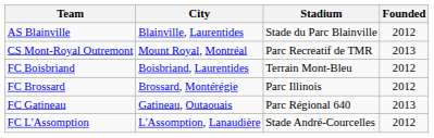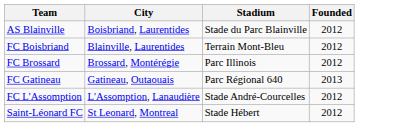AS Blainville | City: Blainville, Laurentides -> Boisbriand, Laurentides
- row: CS Mont-Royal Outremont | Mount Royal, Montréal | Parc Recreatif de TMR | 2013
FC Boisbriand | City: Boisbriand, Laurentides -> Blainville, Laurentides
+ row: Saint-Léonard FC | St Leonard, Montreal | Stade Hébert | 2012
